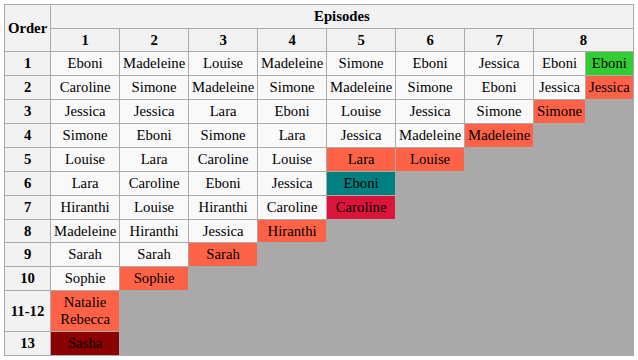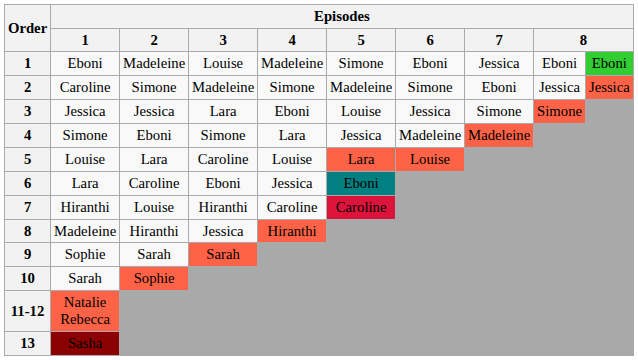9 | Episodes / 1: Sarah -> Sophie
10 | Episodes / 1: Sophie -> Sarah
